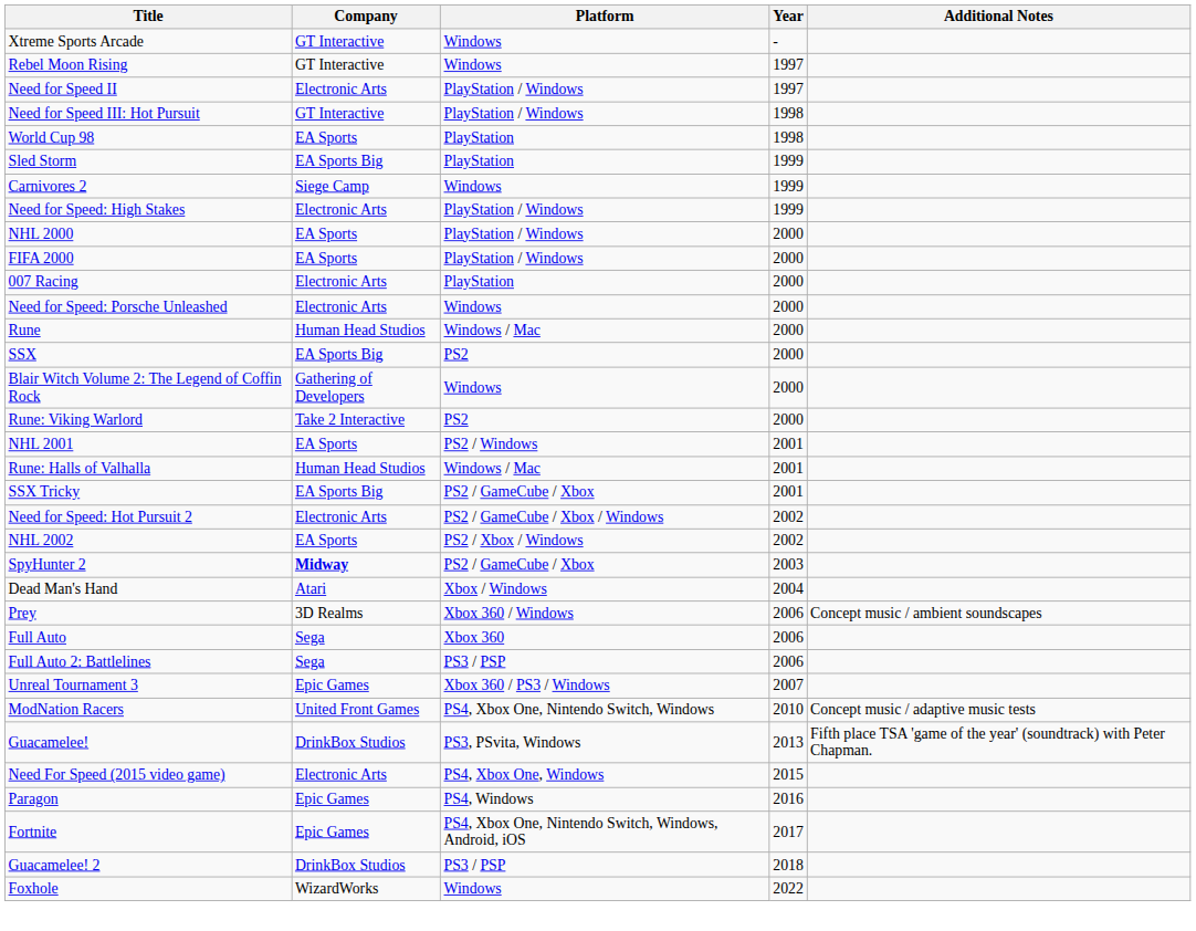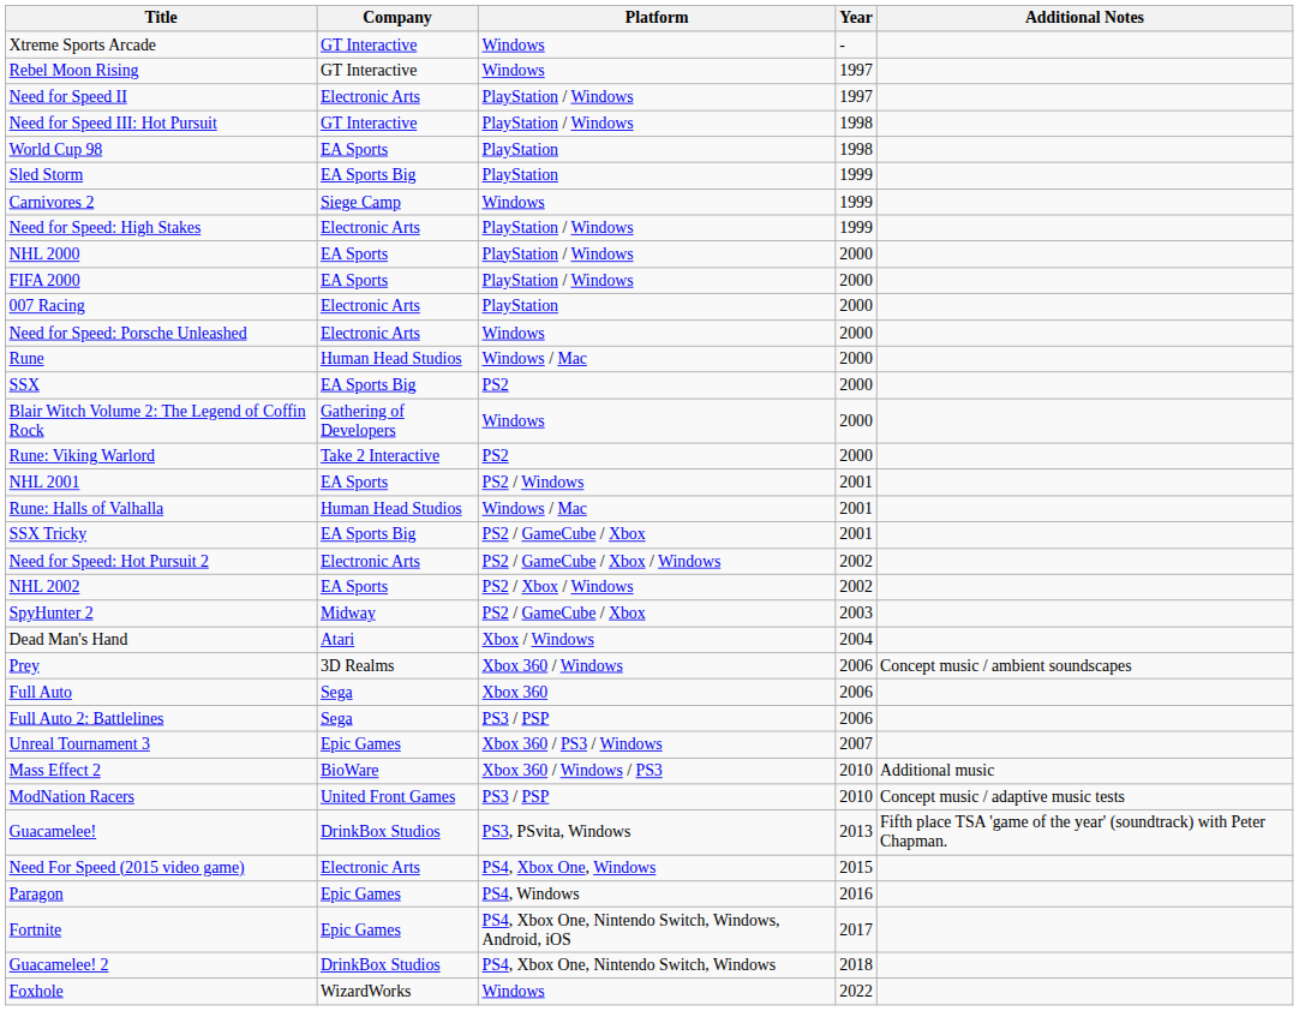SpyHunter 2 | Company: bold -> normal
+ row: Mass Effect 2 | BioWare | Xbox 360 / Windows / PS3 | 2010 | Additional music
ModNation Racers | Platform: PS4, Xbox One, Nintendo Switch, Windows -> PS3 / PSP
Guacamelee! 2 | Platform: PS3 / PSP -> PS4, Xbox One, Nintendo Switch, Windows
